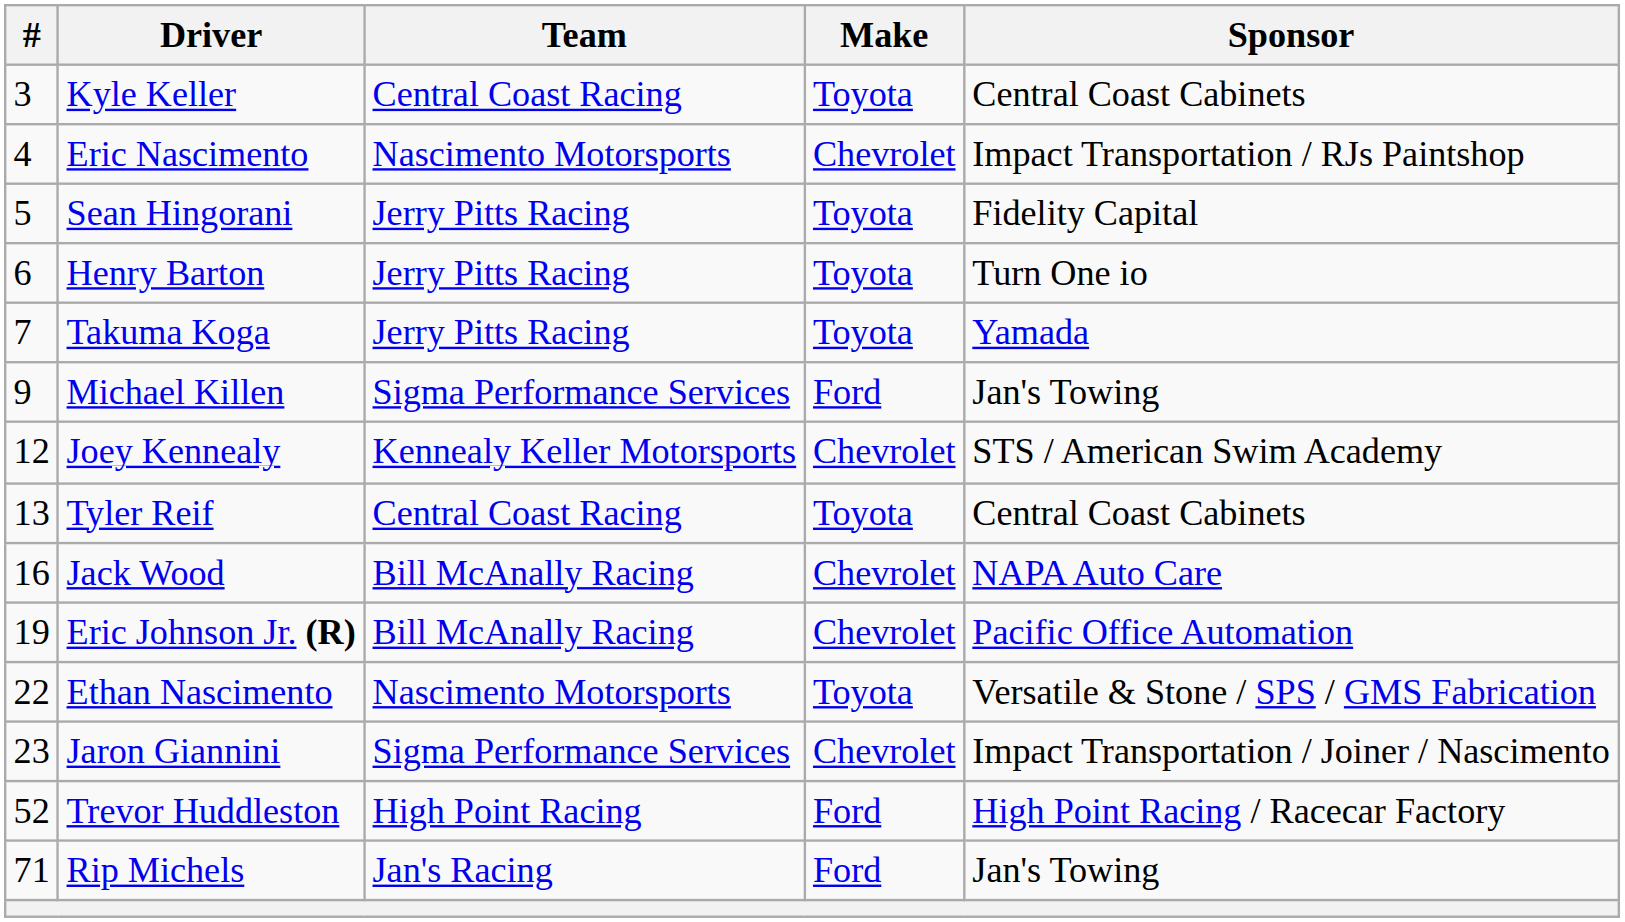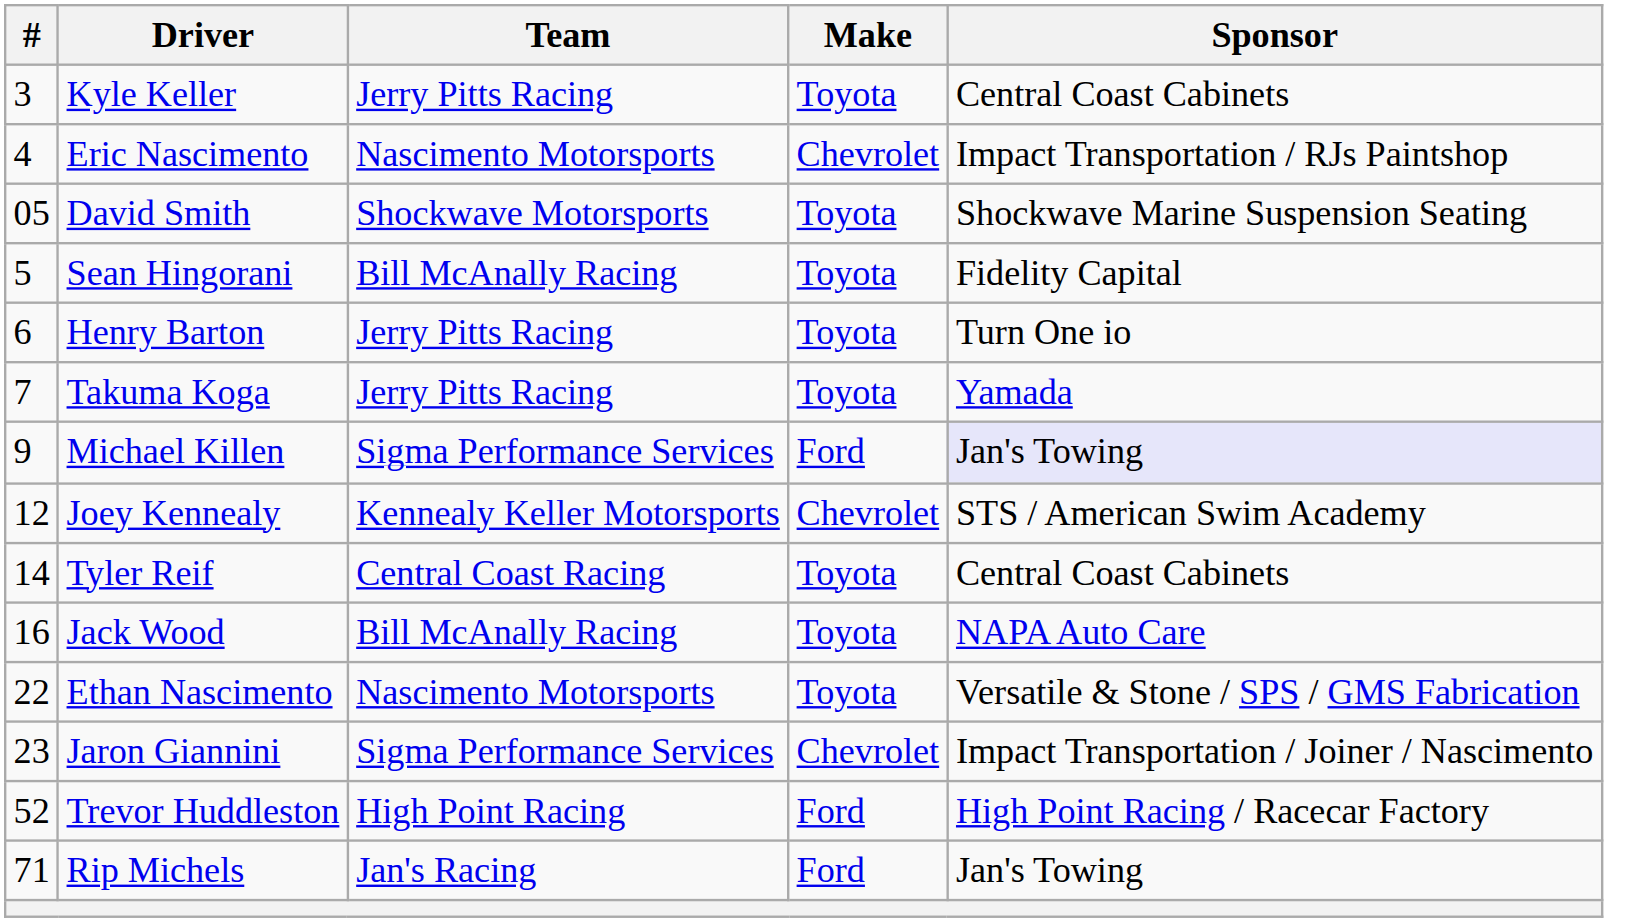Kyle Keller | Team: Central Coast Racing -> Jerry Pitts Racing
+ row: 05 | David Smith | Shockwave Motorsports | Toyota | Shockwave Marine Suspension Seating
Sean Hingorani | Team: Jerry Pitts Racing -> Bill McAnally Racing
Michael Killen | Sponsor: no background -> lavender background
Tyler Reif | #: 13 -> 14
Jack Wood | Make: Chevrolet -> Toyota
- row: 19 | Eric Johnson Jr. (R) | Bill McAnally Racing | Chevrolet | Pacific Office Automation
